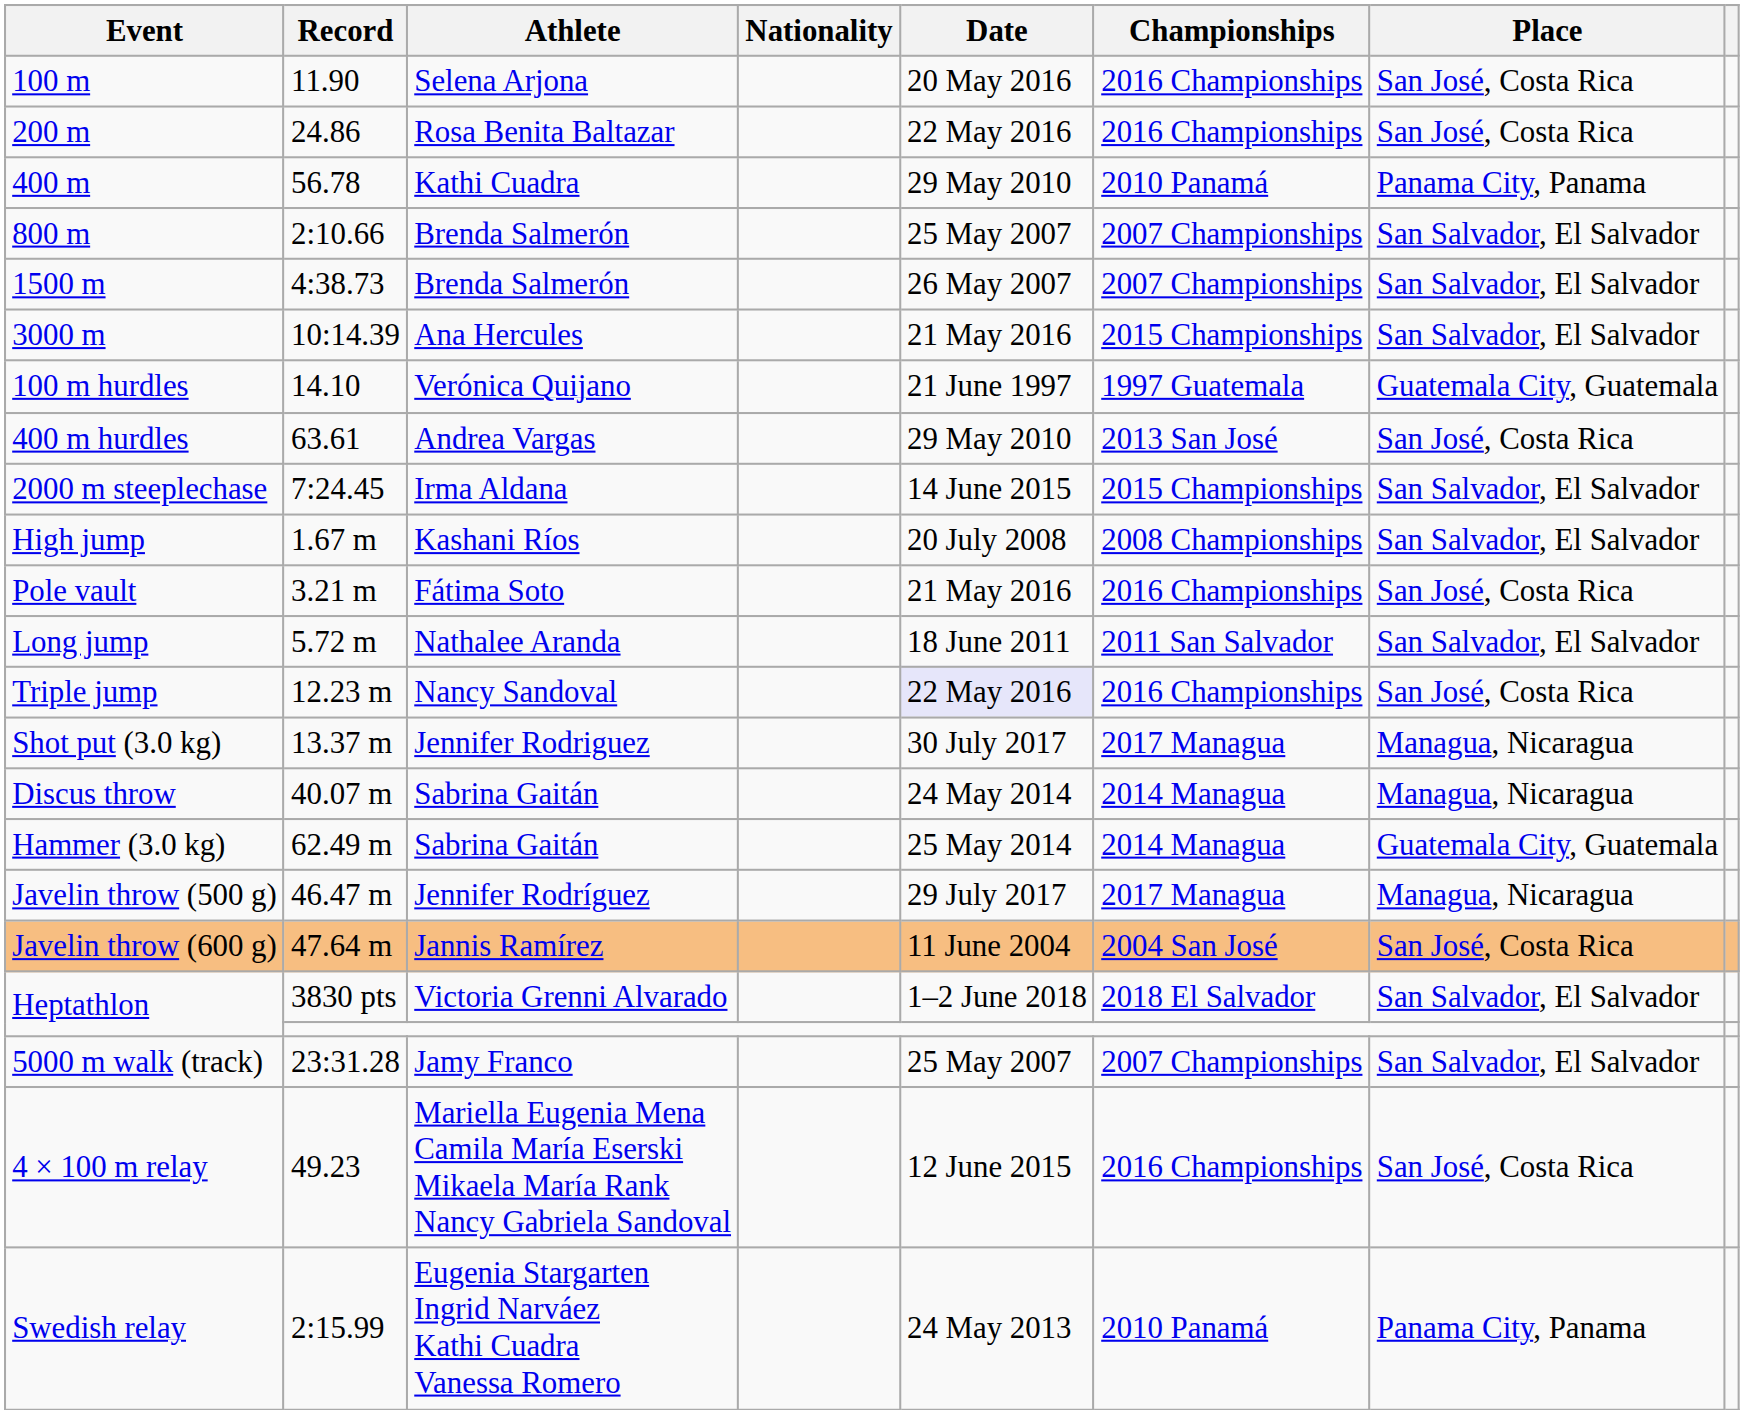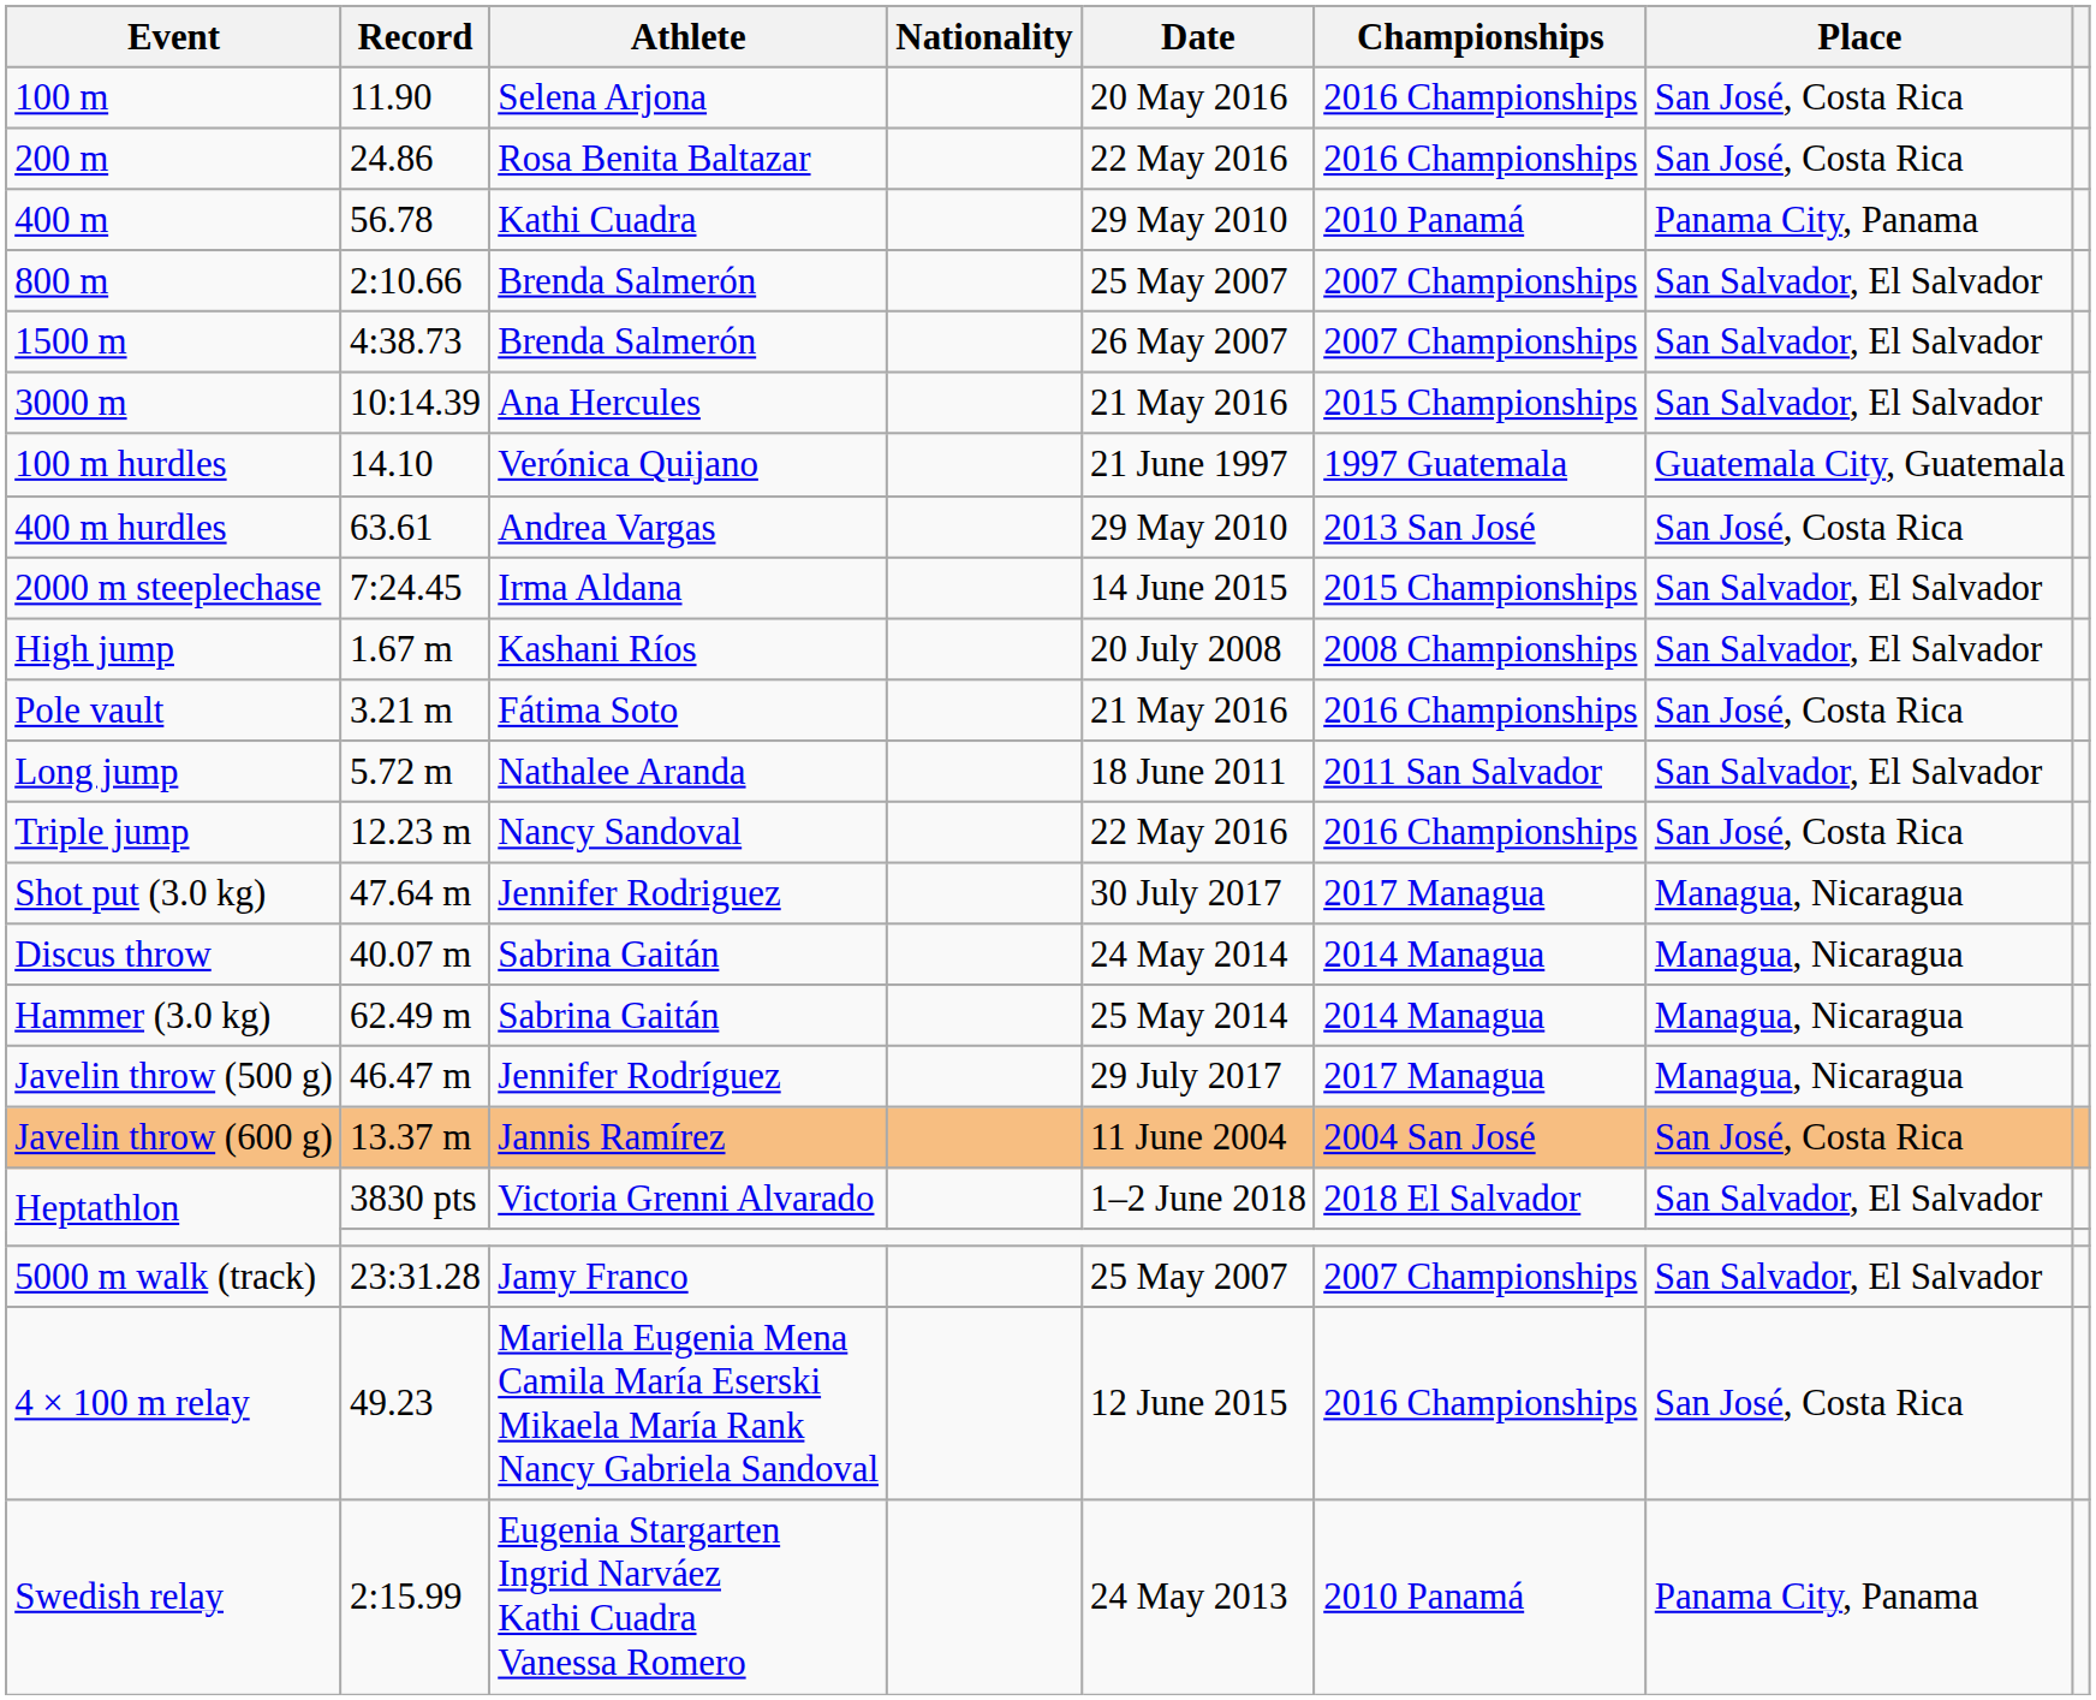Triple jump | Date: lavender background -> no background
Shot put (3.0 kg) | Record: 13.37 m -> 47.64 m
Hammer (3.0 kg) | Place: Guatemala City, Guatemala -> Managua, Nicaragua
Javelin throw (600 g) | Record: 47.64 m -> 13.37 m
